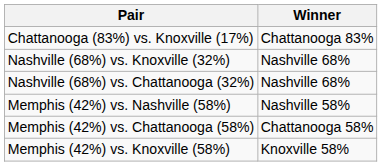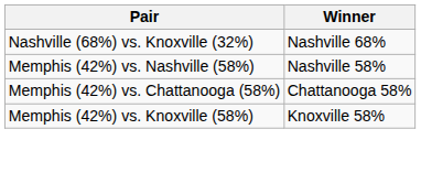- row: Chattanooga (83%) vs. Knoxville (17%) | Chattanooga 83%
- row: Nashville (68%) vs. Chattanooga (32%) | Nashville 68%
